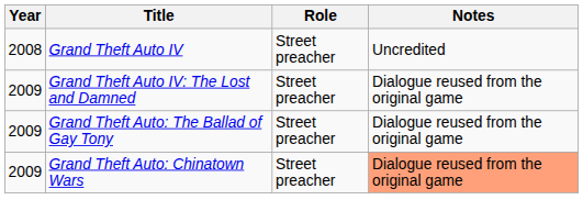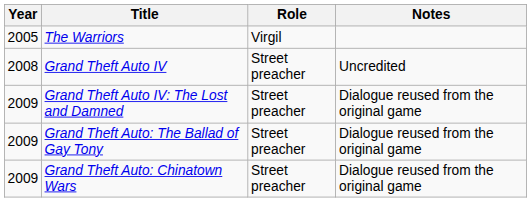+ row: 2005 | The Warriors | Virgil
Grand Theft Auto: Chinatown Wars | Notes: lightsalmon background -> no background
